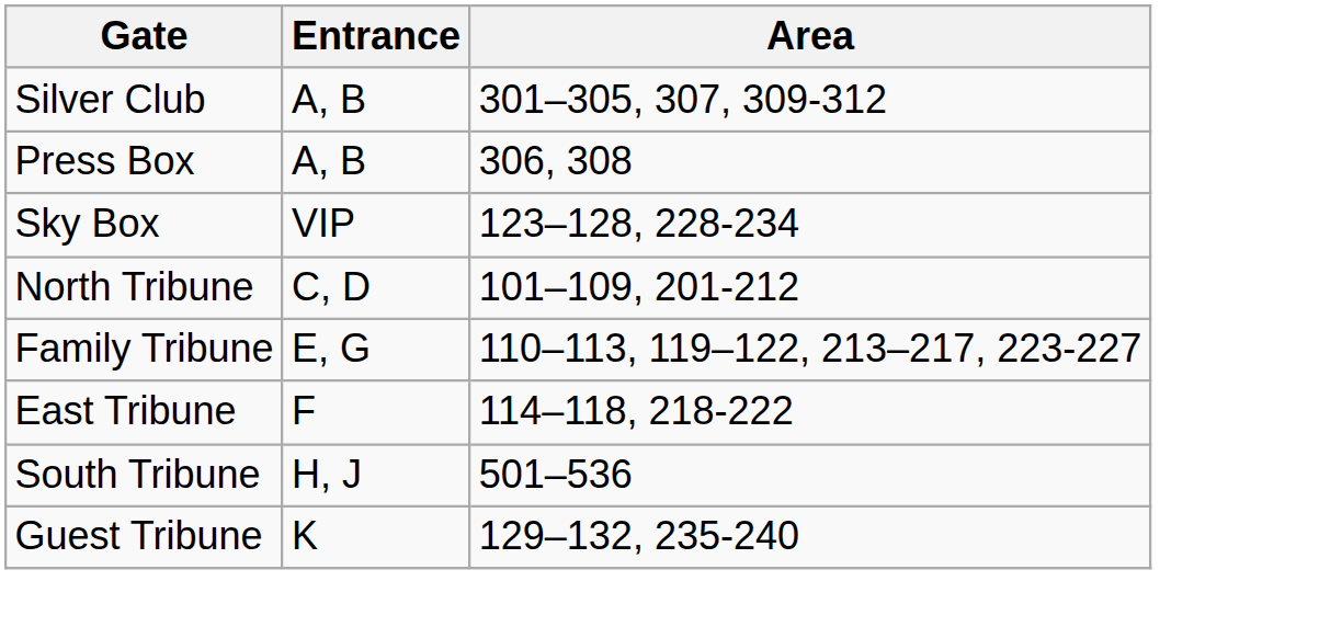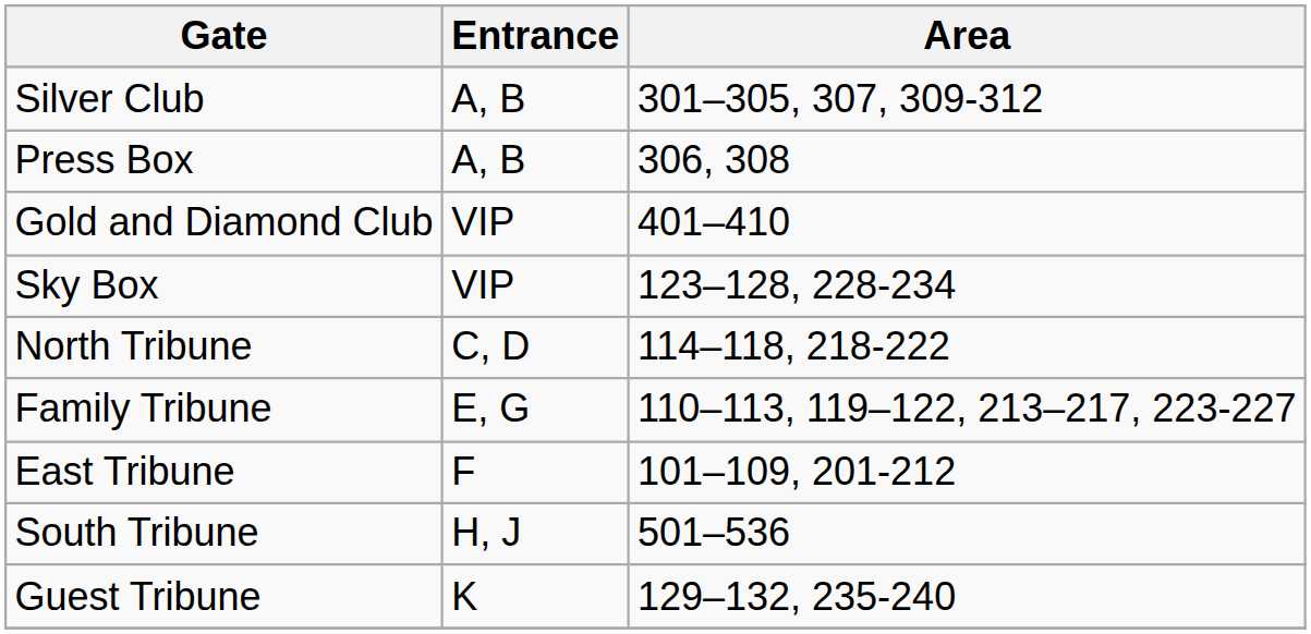+ row: Gold and Diamond Club | VIP | 401–410
North Tribune | Area: 101–109, 201-212 -> 114–118, 218-222
East Tribune | Area: 114–118, 218-222 -> 101–109, 201-212
